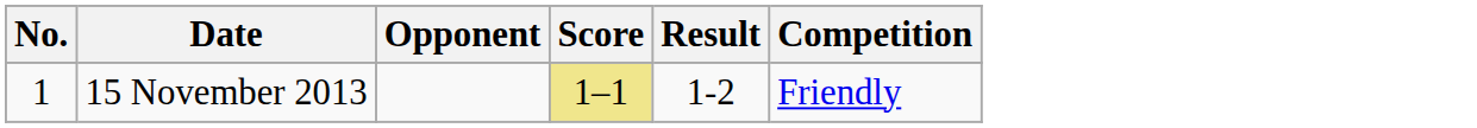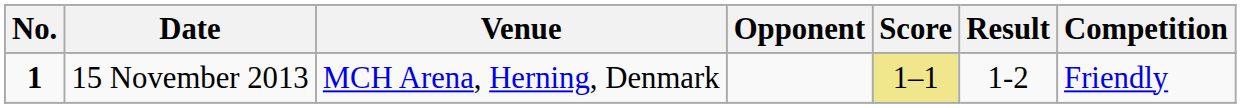+ column: Venue | MCH Arena, Herning, Denmark
15 November 2013 | No.: normal -> bold
